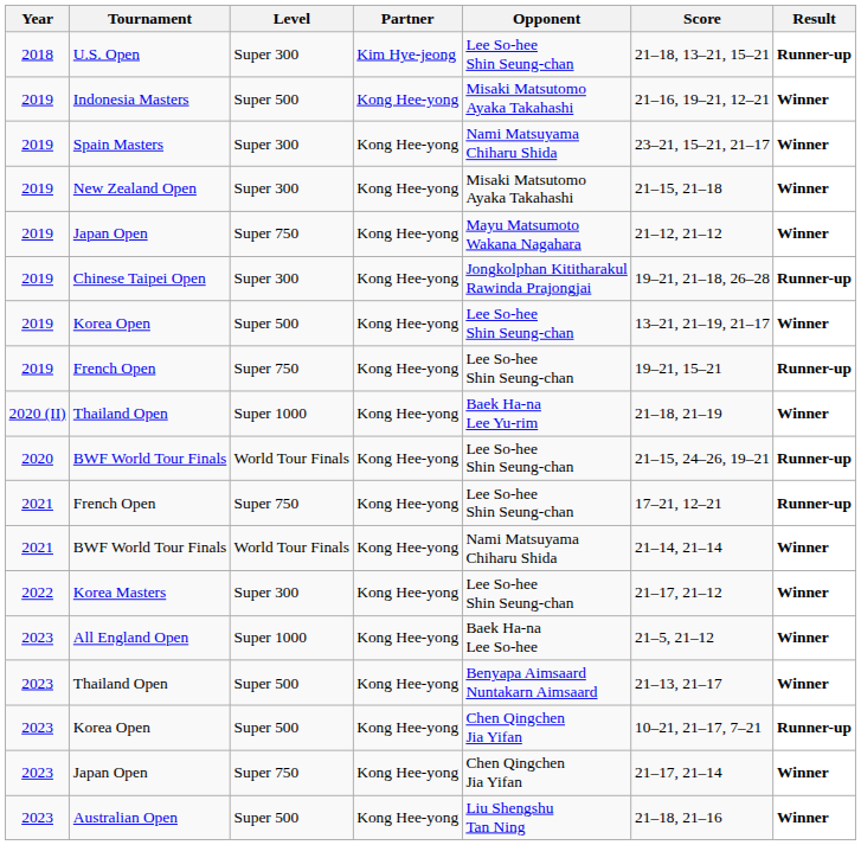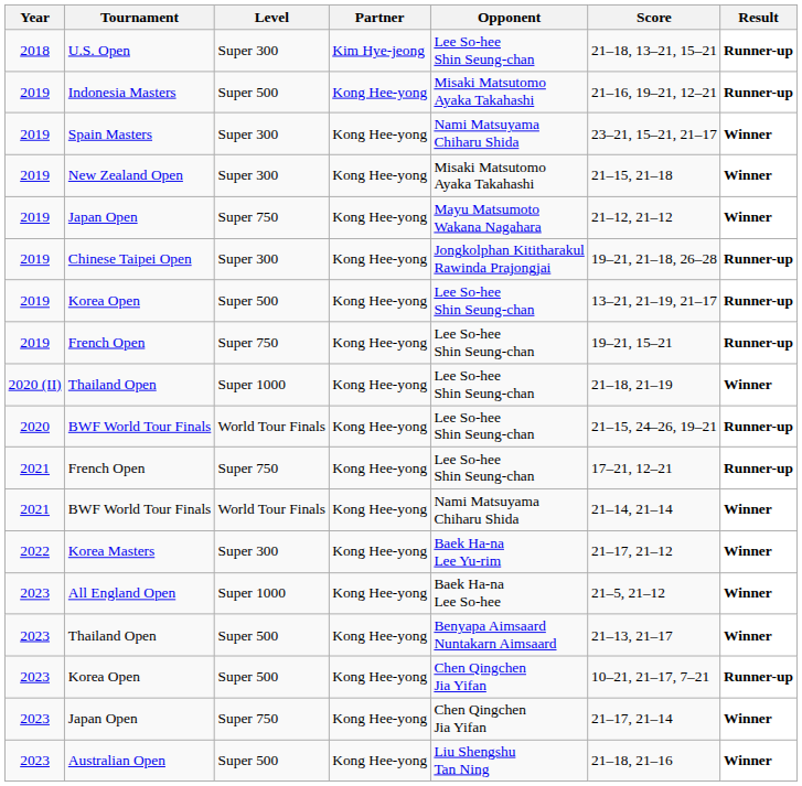Indonesia Masters | Result: Winner -> Runner-up
2019 / Korea Open | Result: Winner -> Runner-up
2020 (II) / Thailand Open | Opponent: Baek Ha-na Lee Yu-rim -> Lee So-hee Shin Seung-chan
Korea Masters | Opponent: Lee So-hee Shin Seung-chan -> Baek Ha-na Lee Yu-rim
